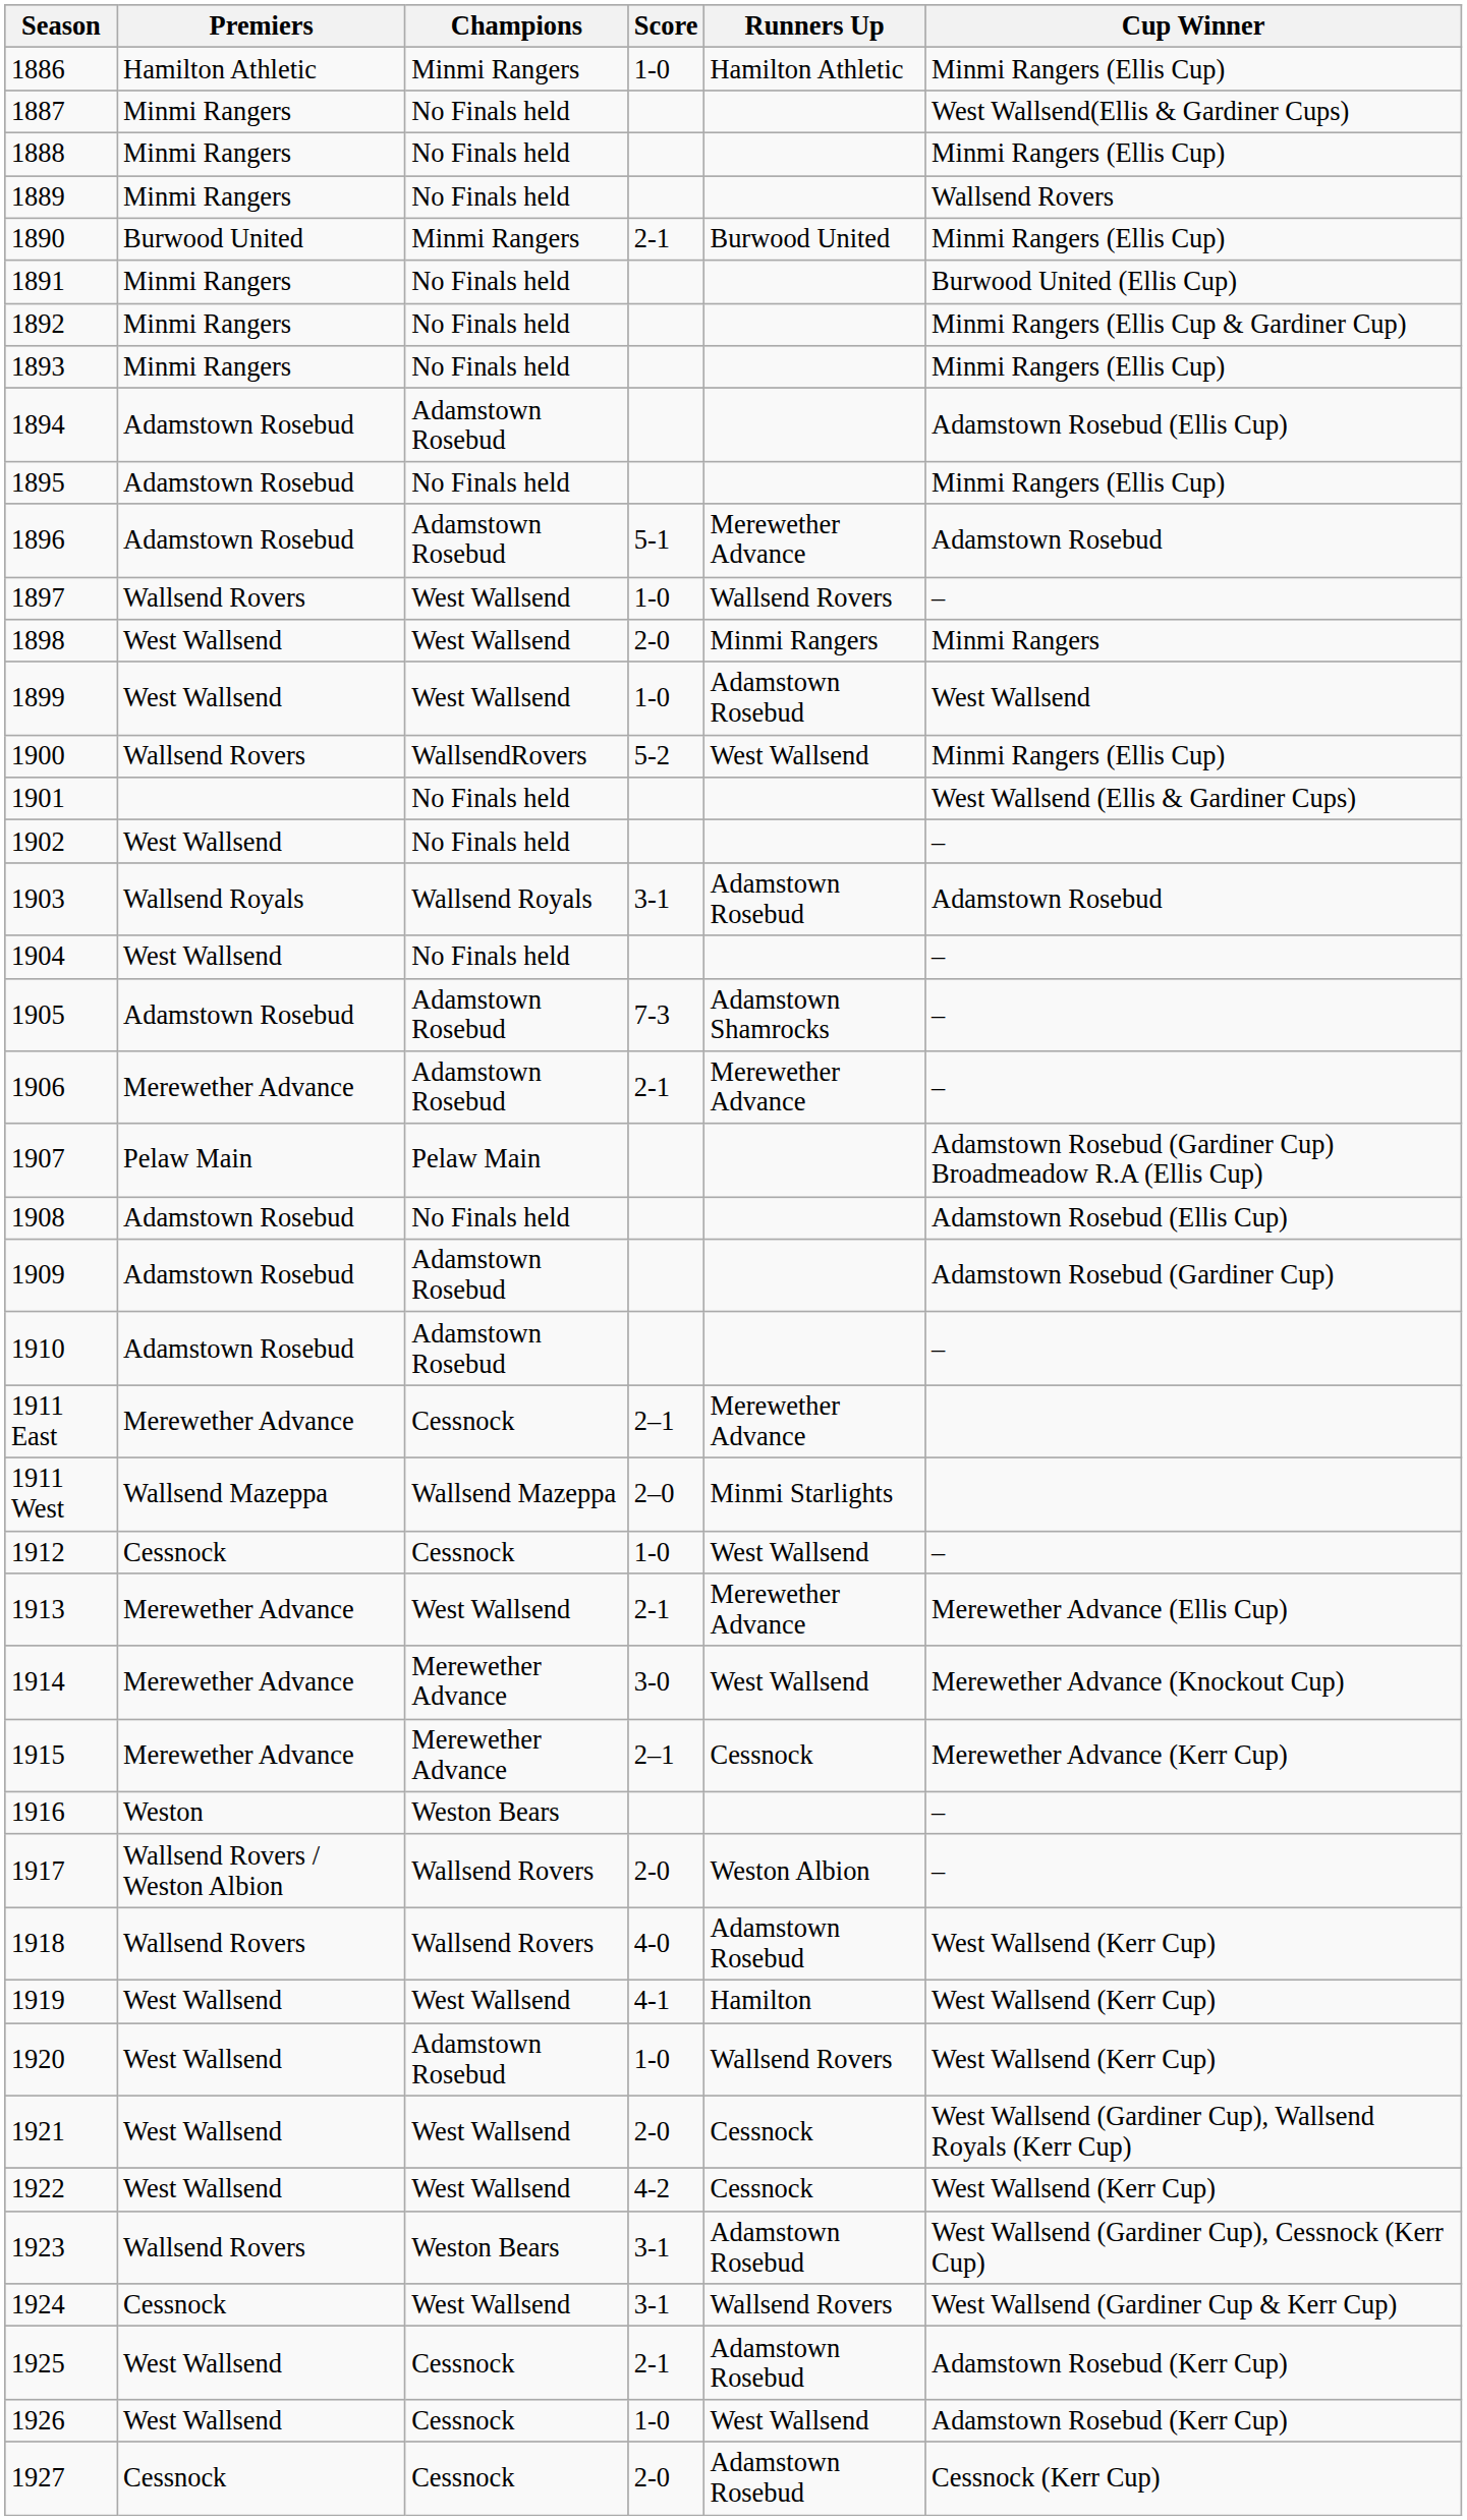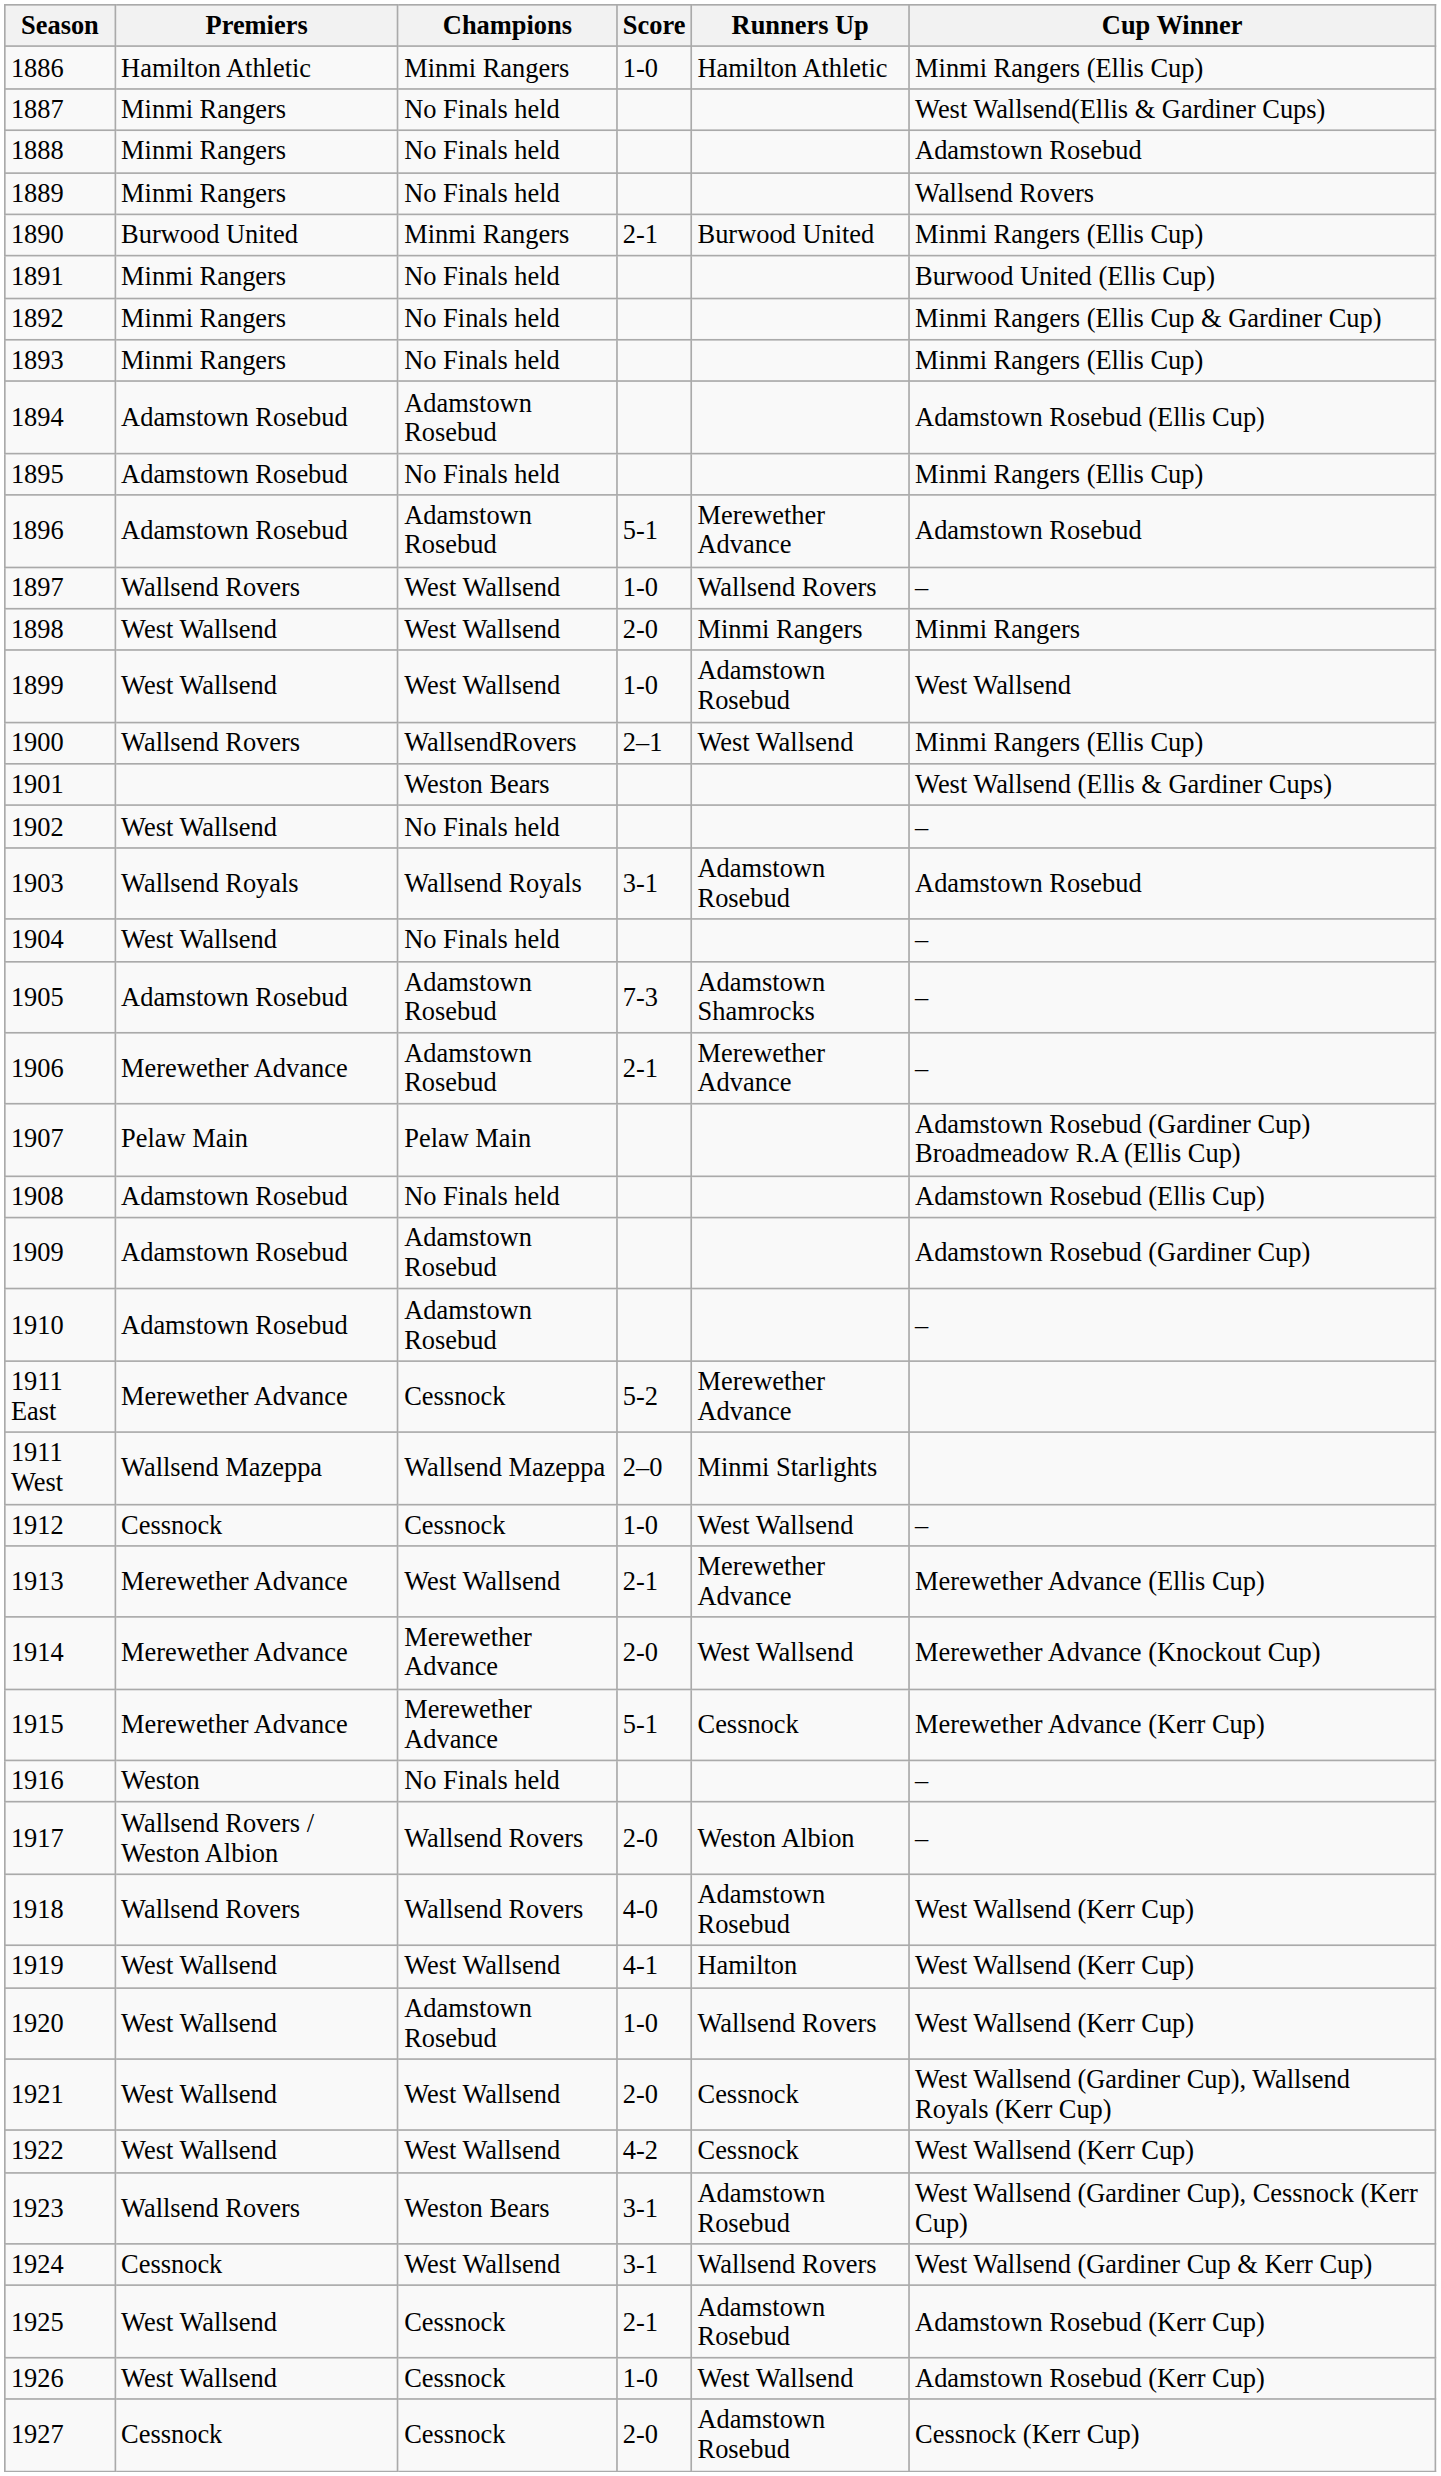1888 | Cup Winner: Minmi Rangers (Ellis Cup) -> Adamstown Rosebud
1900 | Score: 5-2 -> 2–1
1901 | Champions: No Finals held -> Weston Bears
1911 East | Score: 2–1 -> 5-2
1914 | Score: 3-0 -> 2-0
1915 | Score: 2–1 -> 5-1
1916 | Champions: Weston Bears -> No Finals held
